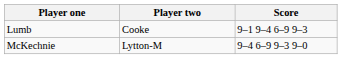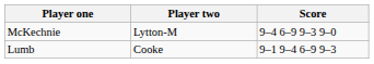rows swapped: Lumb <-> McKechnie
